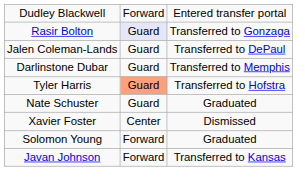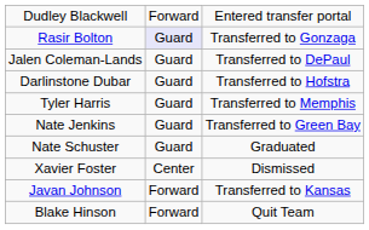Darlinstone Dubar | column 3: Transferred to Memphis -> Transferred to Hofstra
Tyler Harris | column 2: lightsalmon background -> no background
Tyler Harris | column 3: Transferred to Hofstra -> Transferred to Memphis
+ row: Nate Jenkins | Guard | Transferred to Green Bay
- row: Solomon Young | Forward | Graduated
+ row: Blake Hinson | Forward | Quit Team
